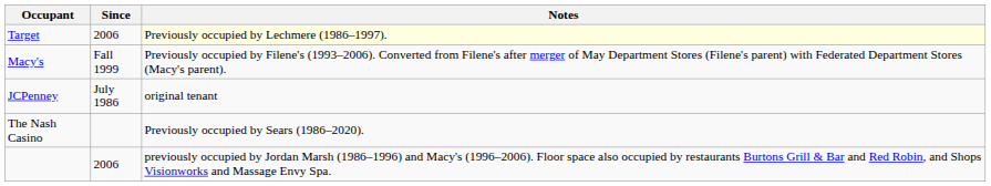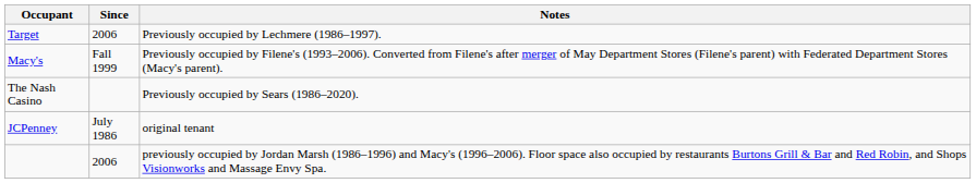Target | Notes: lightyellow background -> no background
rows swapped: The Nash Casino <-> JCPenney
